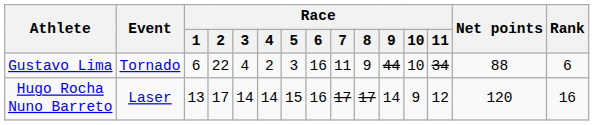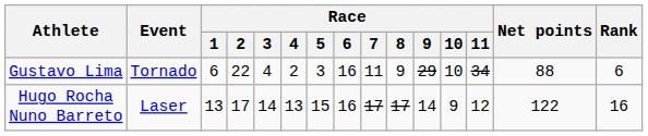Gustavo Lima | Race / 9: 44 -> 29
Hugo Rocha Nuno Barreto | Race / 4: 14 -> 13
Hugo Rocha Nuno Barreto | Net points: 120 -> 122
